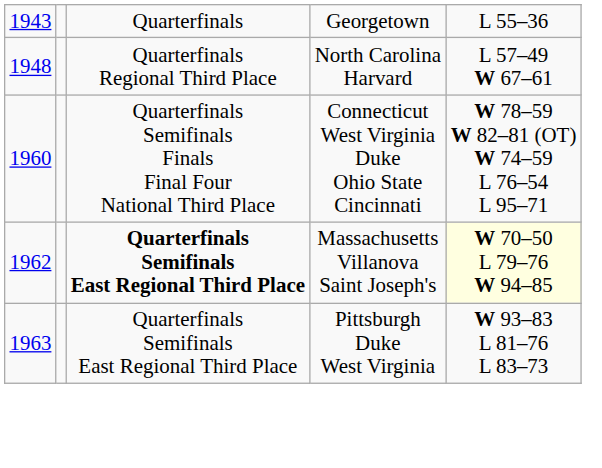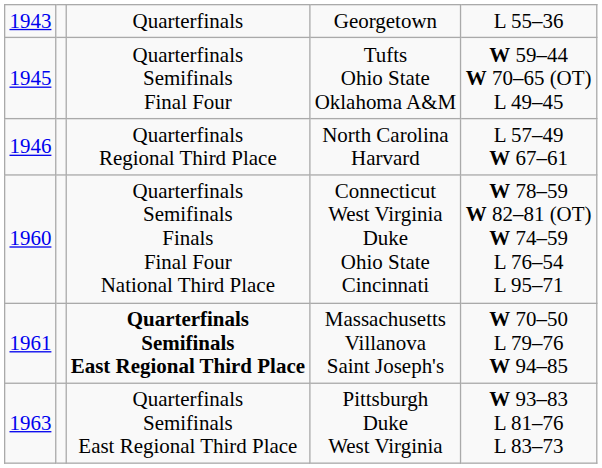+ row: 1945 | Quarterfinals Semifinals Final Four | Tufts Ohio State Oklahoma A&M | W 59–44 W 70–65 (OT) L 49–45
North Carolina Harvard | column 1: 1948 -> 1946
Massachusetts Villanova Saint Joseph's | column 1: 1962 -> 1961
Massachusetts Villanova Saint Joseph's | column 5: lightyellow background -> no background
